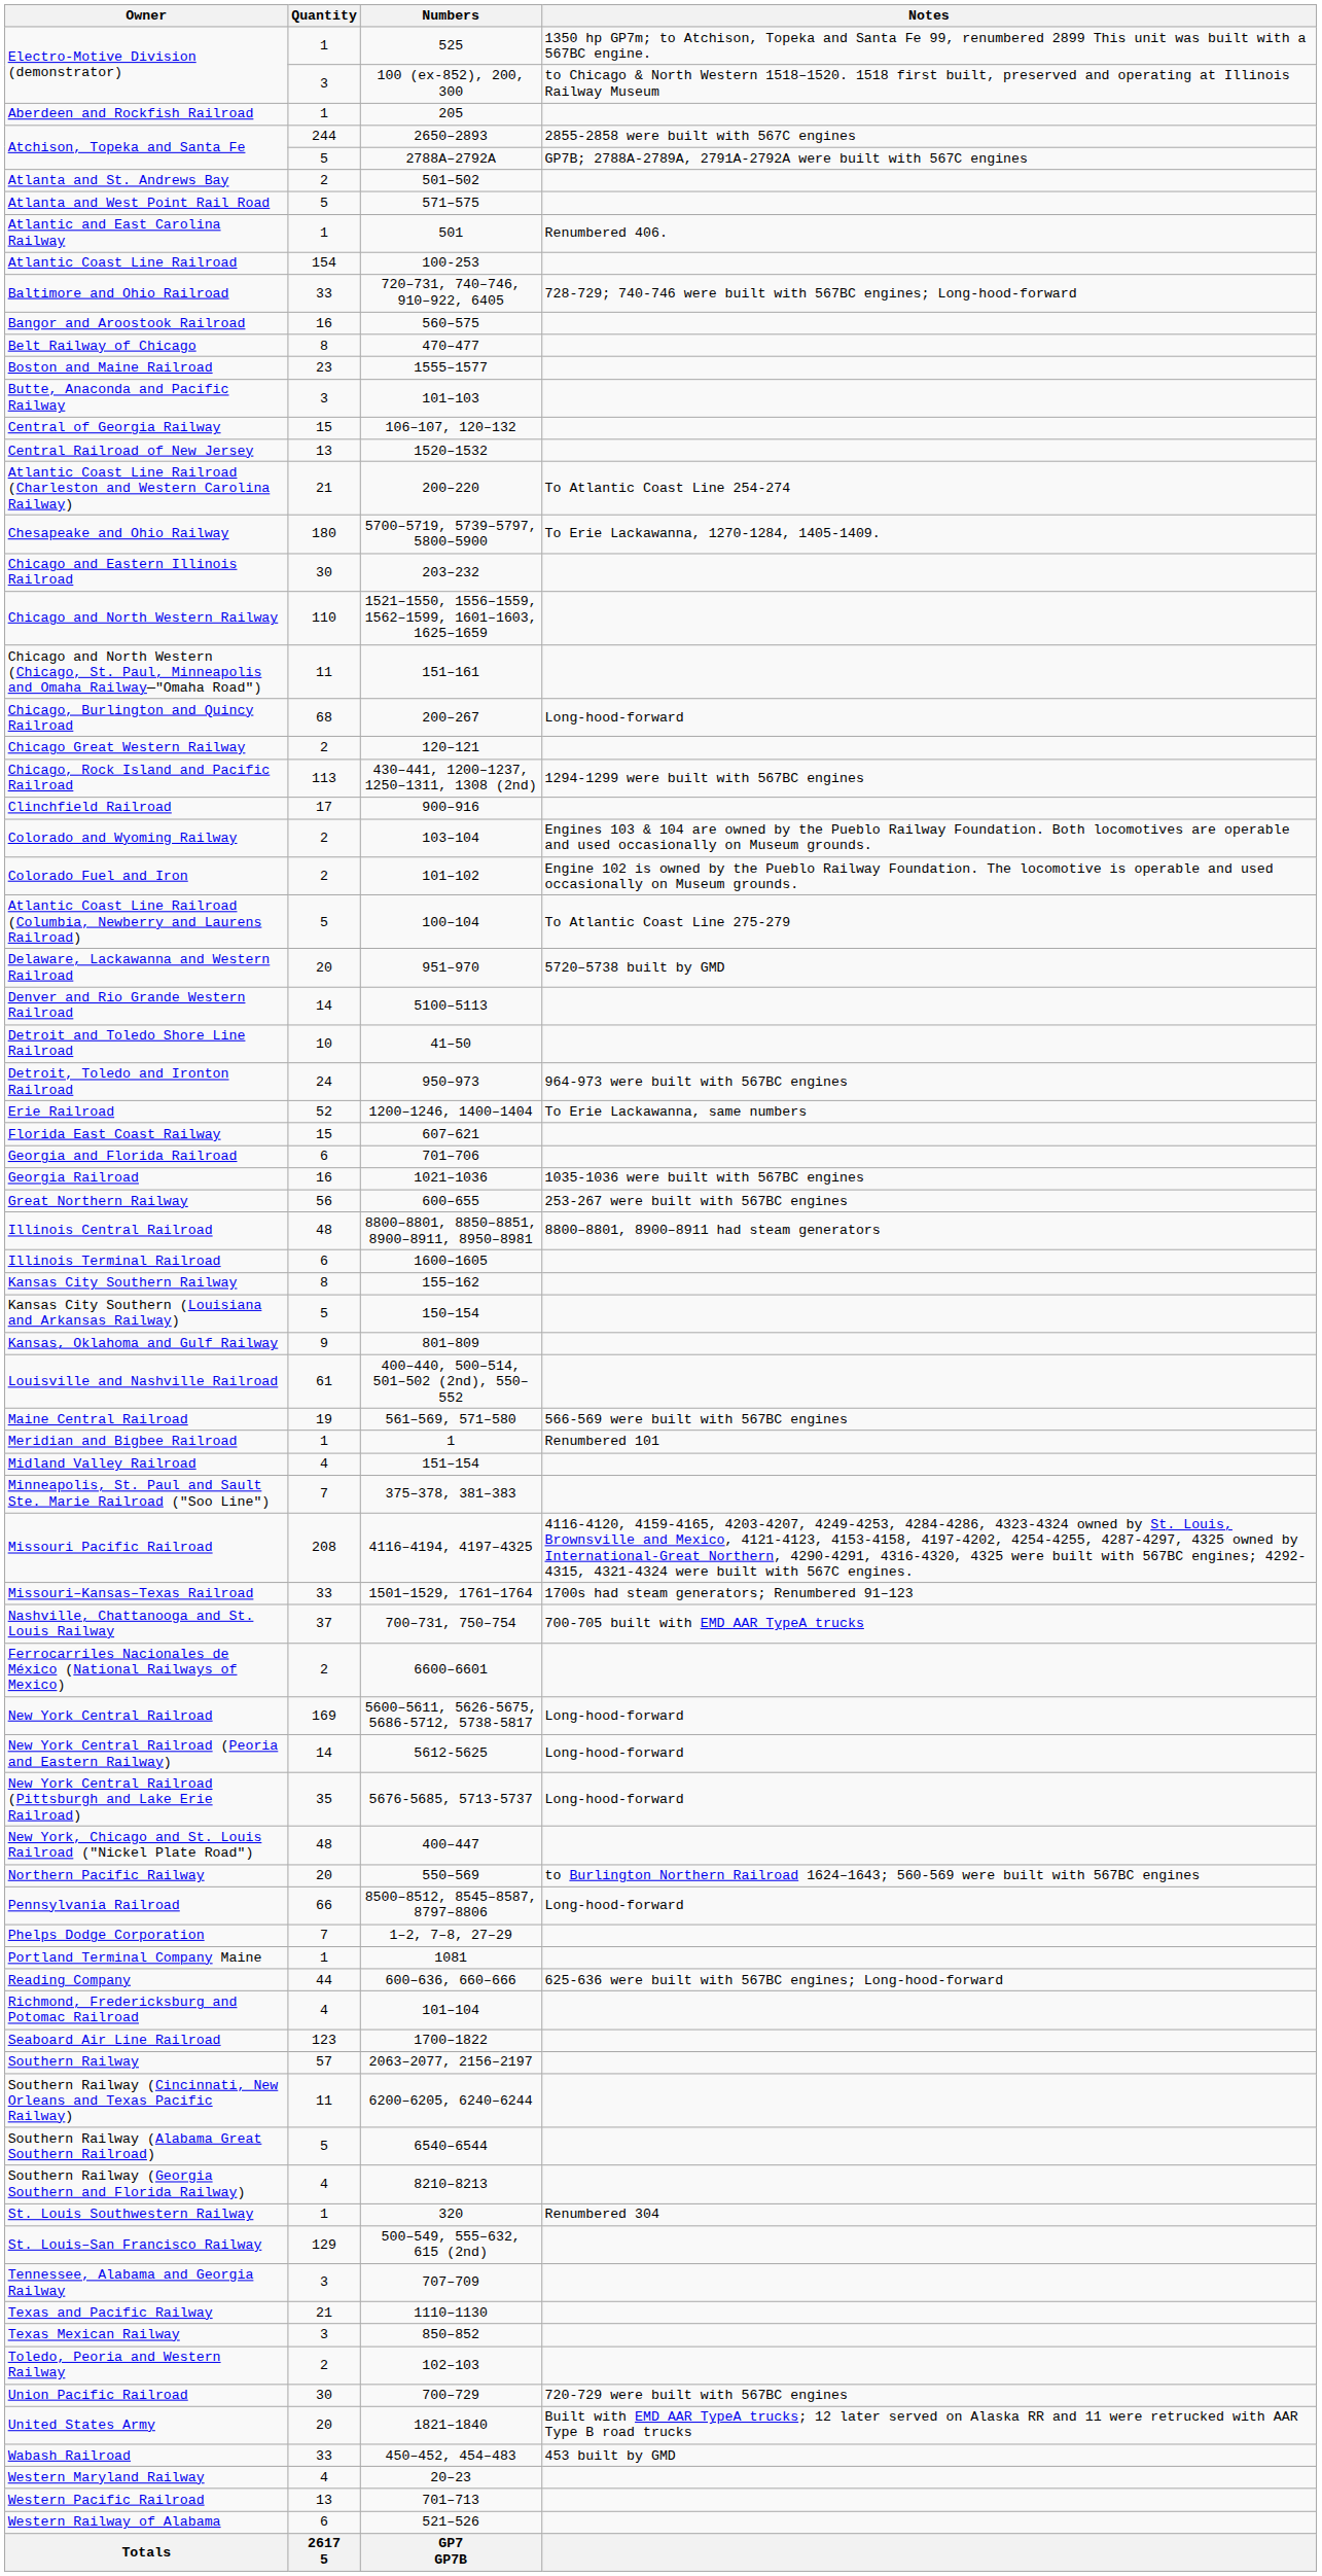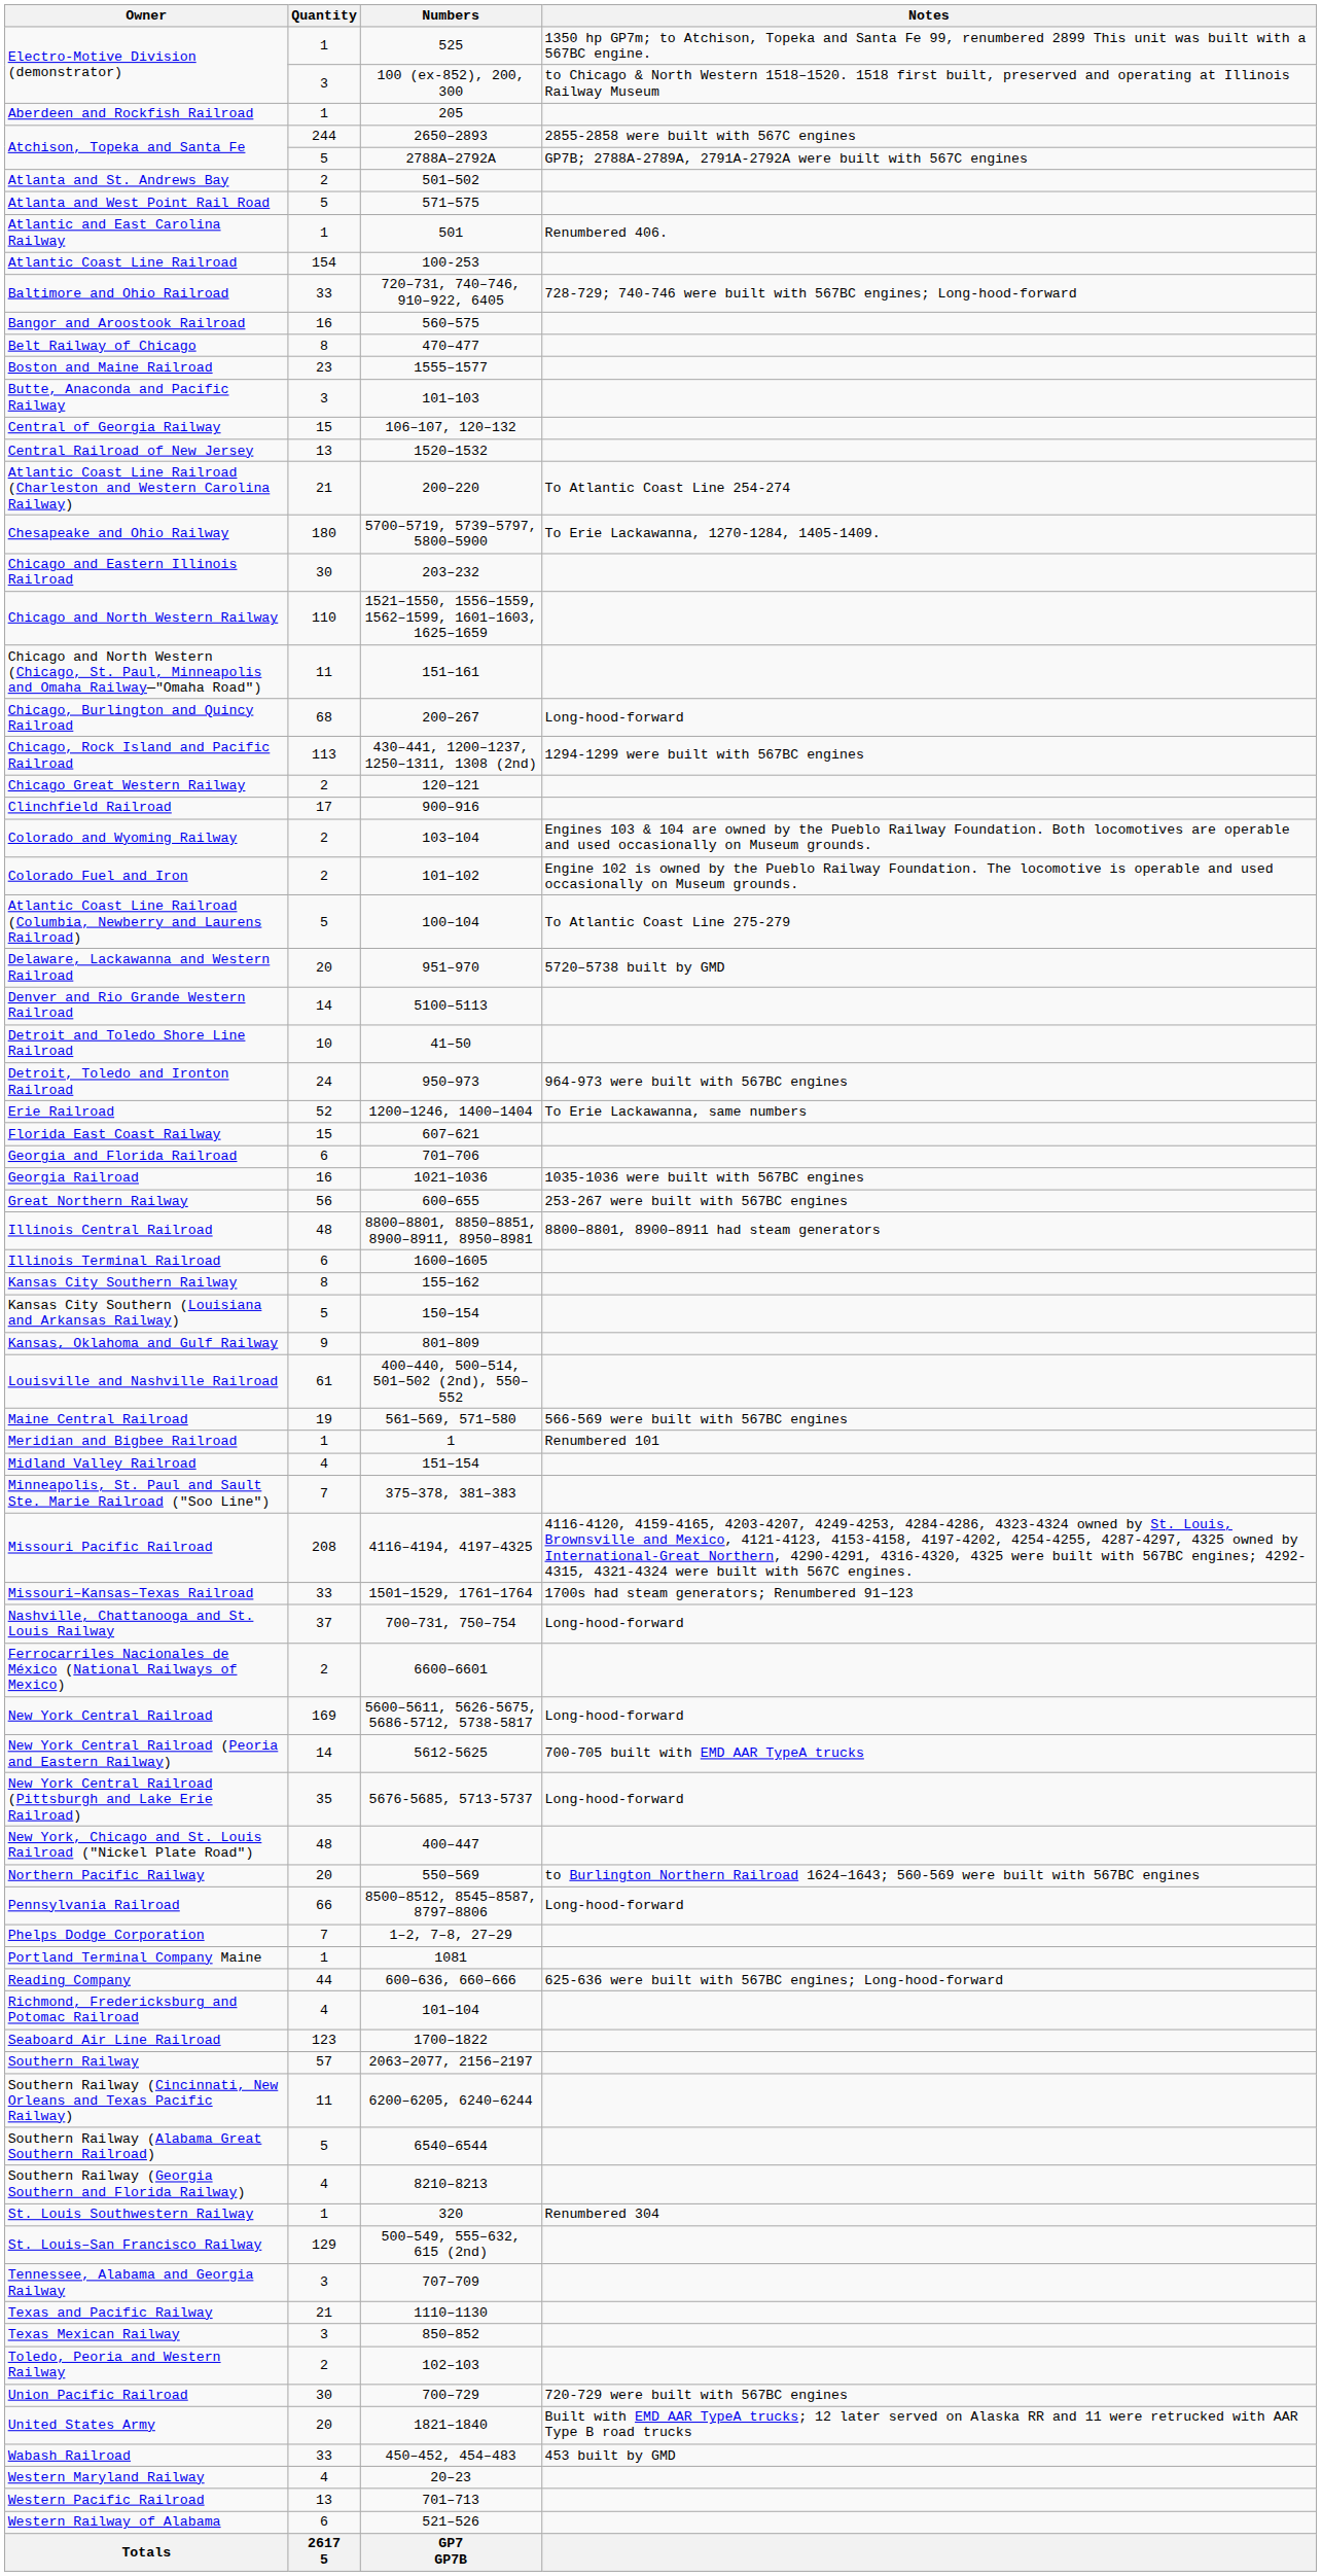rows swapped: Chicago Great Western Railway <-> Chicago, Rock Island and Pacific Railroad
Nashville, Chattanooga and St. Louis Railway | Notes: 700-705 built with EMD AAR TypeA trucks -> Long-hood-forward
New York Central Railroad (Peoria and Eastern Railway) | Notes: Long-hood-forward -> 700-705 built with EMD AAR TypeA trucks
